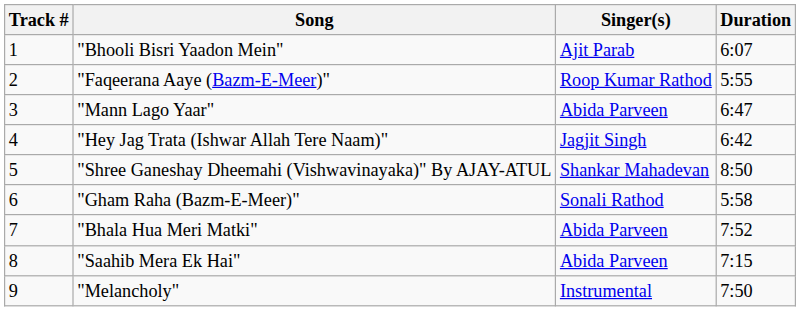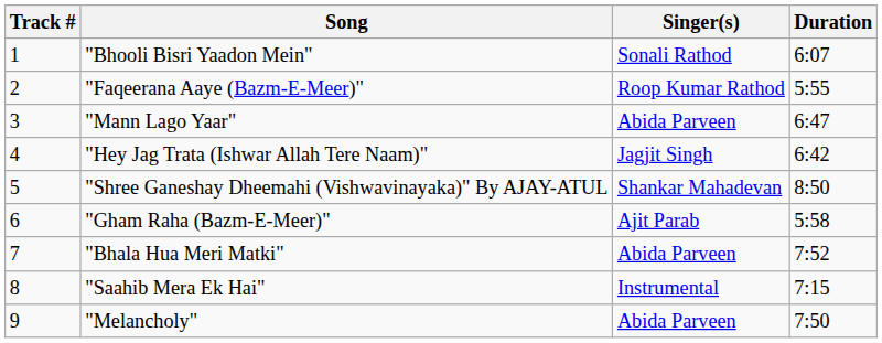"Bhooli Bisri Yaadon Mein" | Singer(s): Ajit Parab -> Sonali Rathod
"Gham Raha (Bazm-E-Meer)" | Singer(s): Sonali Rathod -> Ajit Parab
"Saahib Mera Ek Hai" | Singer(s): Abida Parveen -> Instrumental
"Melancholy" | Singer(s): Instrumental -> Abida Parveen
